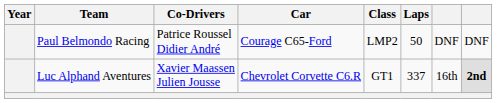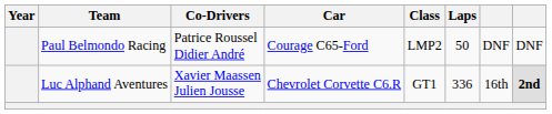Luc Alphand Aventures | Laps: 337 -> 336
